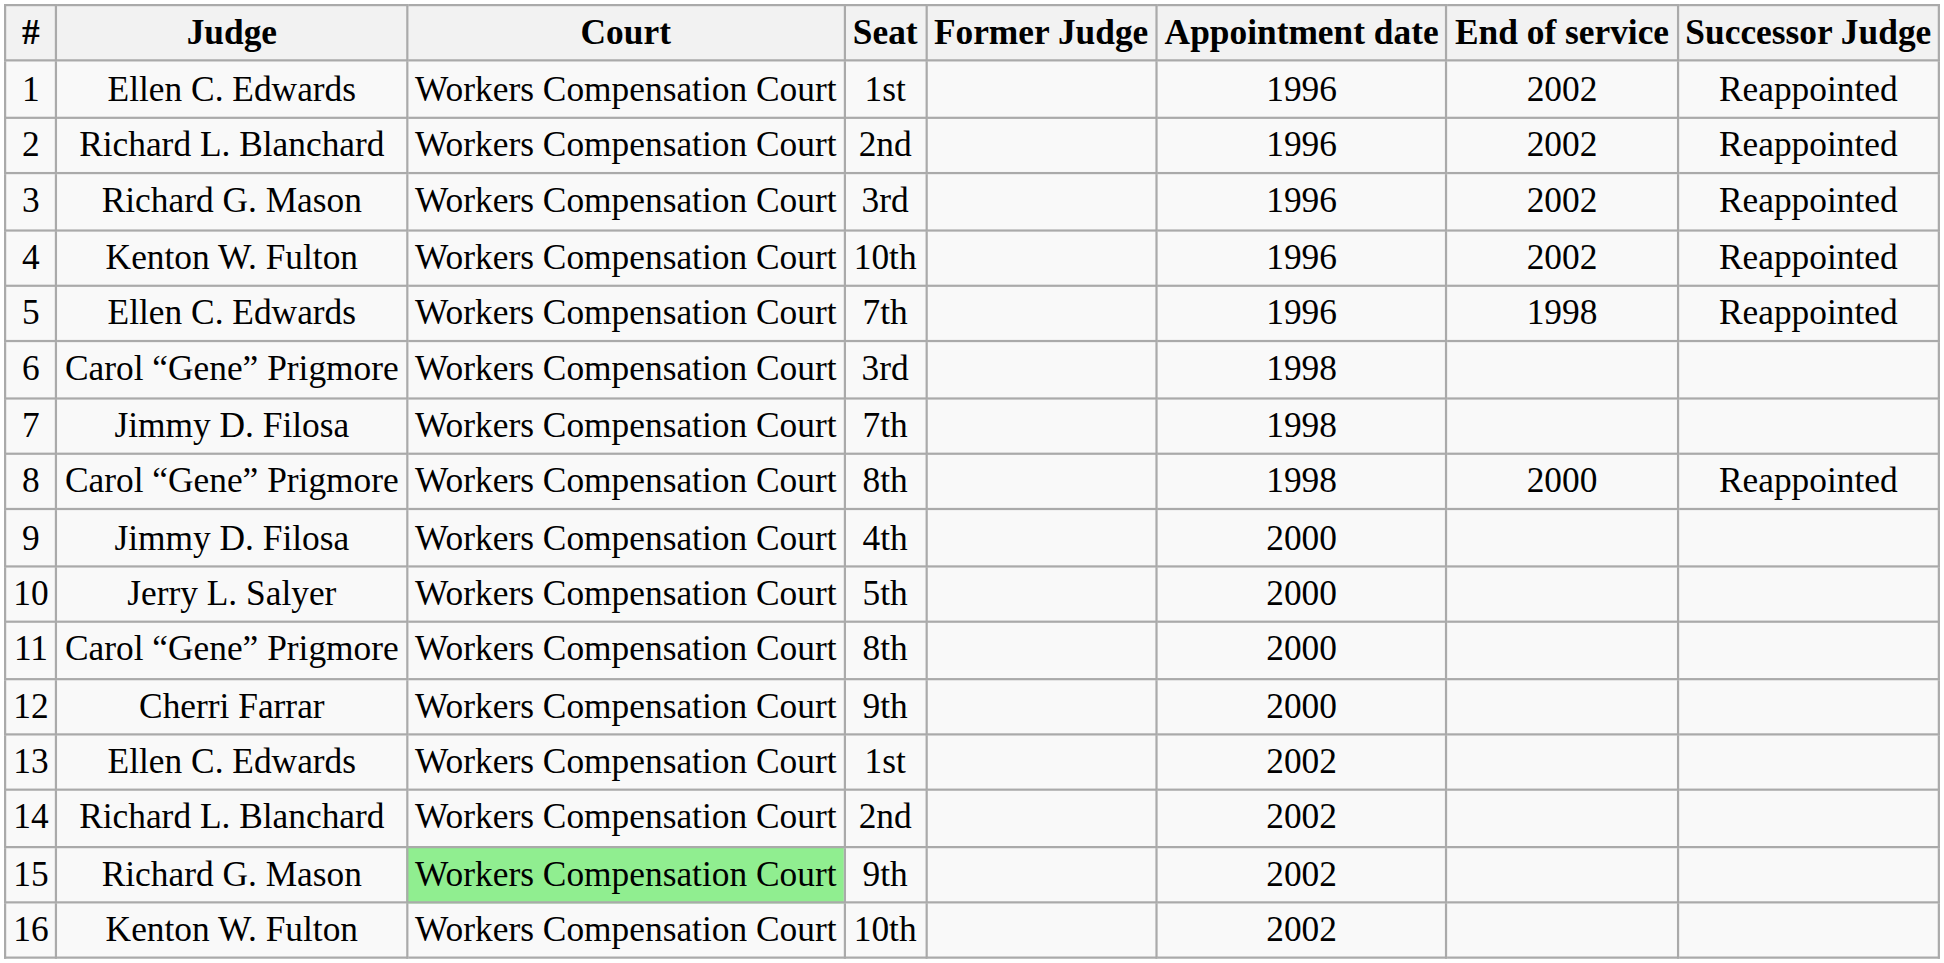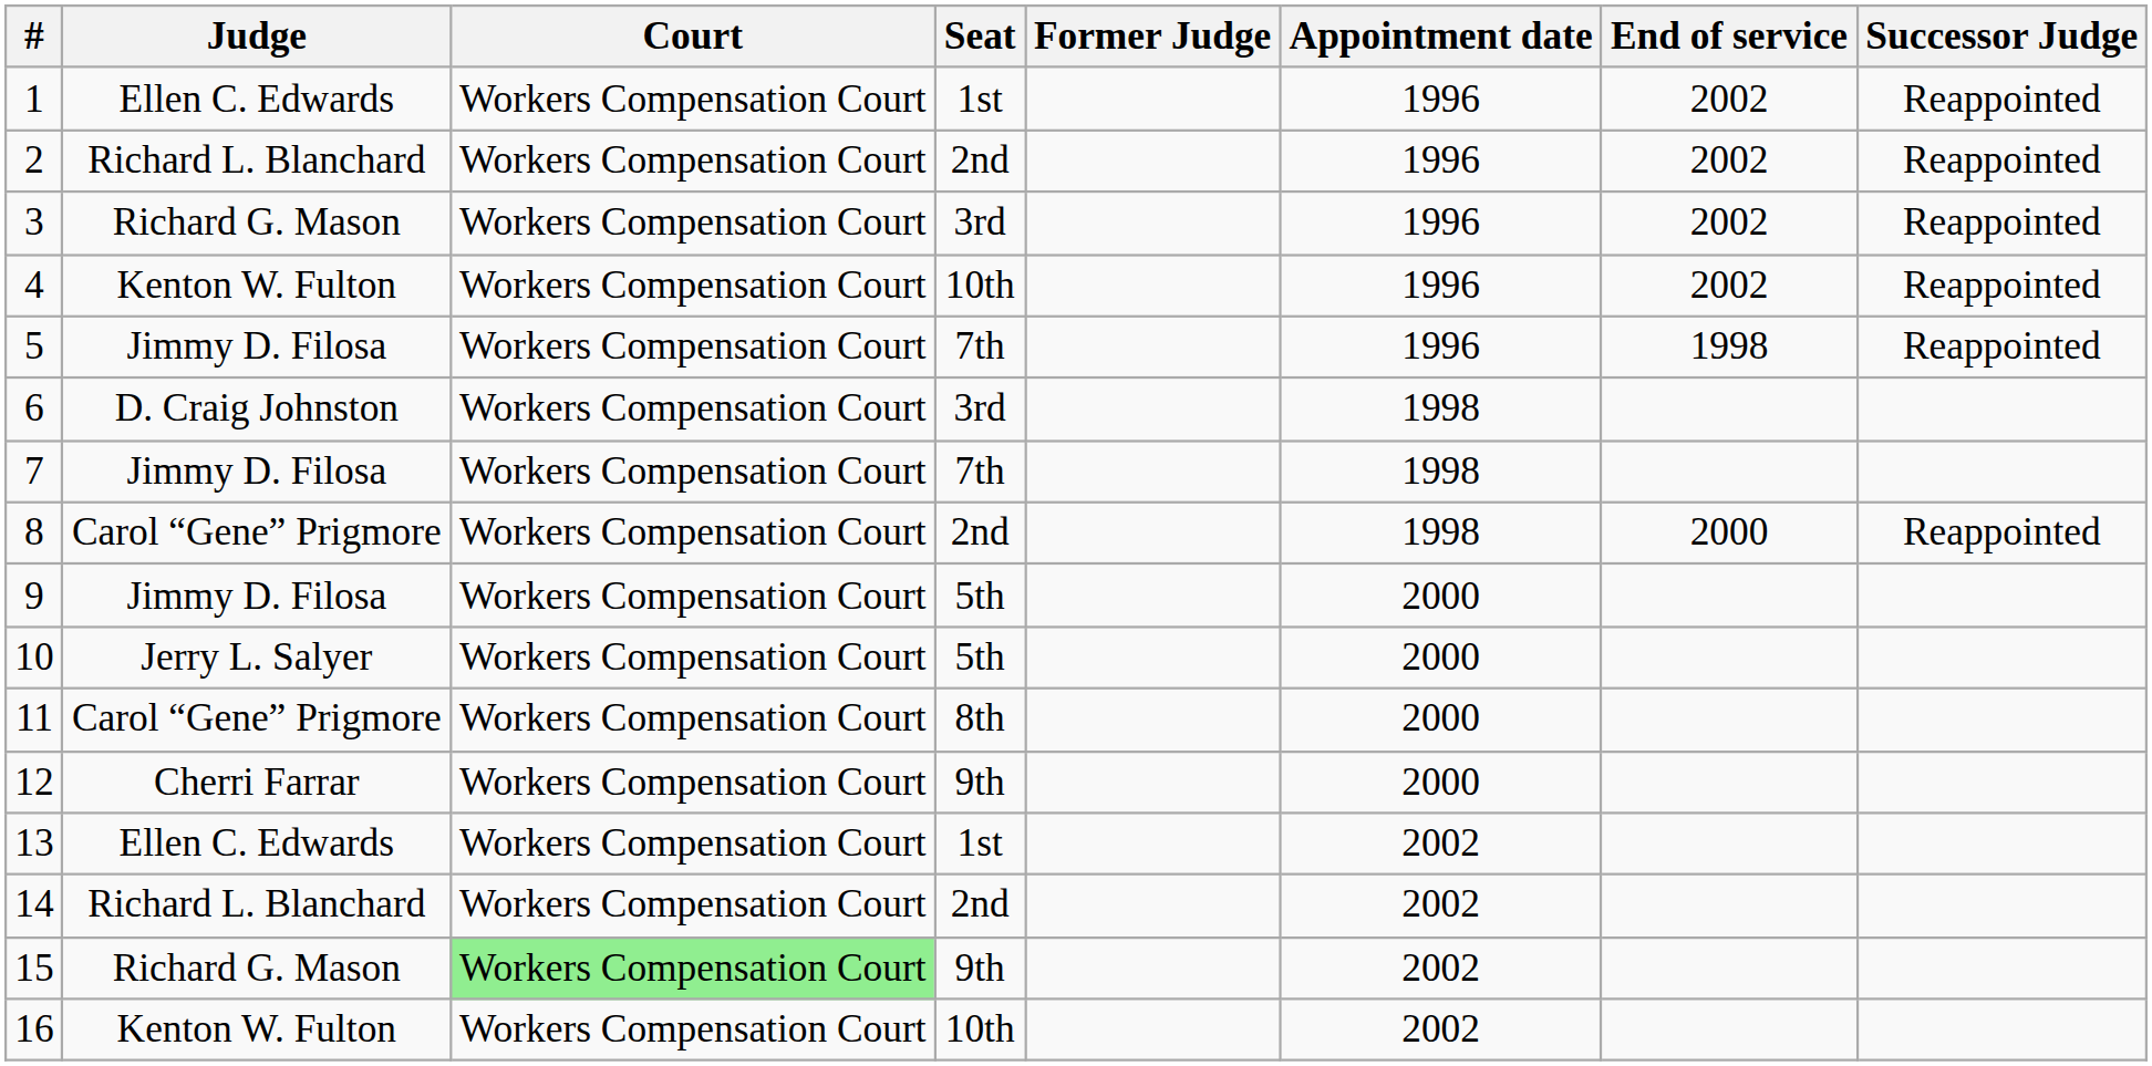5 | Judge: Ellen C. Edwards -> Jimmy D. Filosa
6 | Judge: Carol “Gene” Prigmore -> D. Craig Johnston
8 | Seat: 8th -> 2nd
9 | Seat: 4th -> 5th
